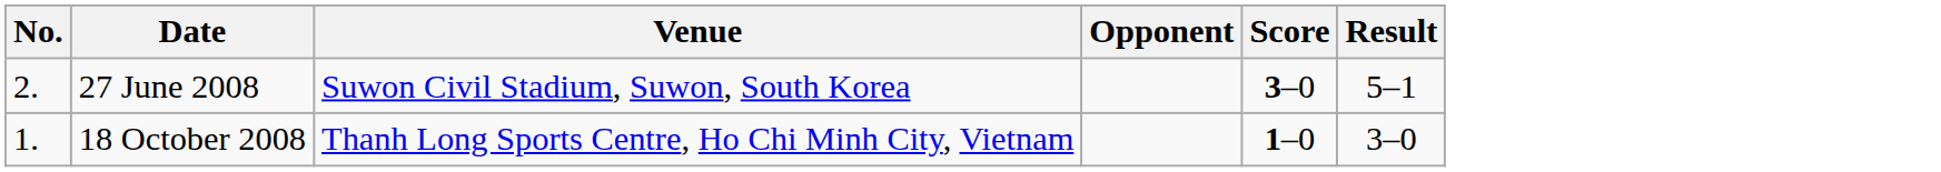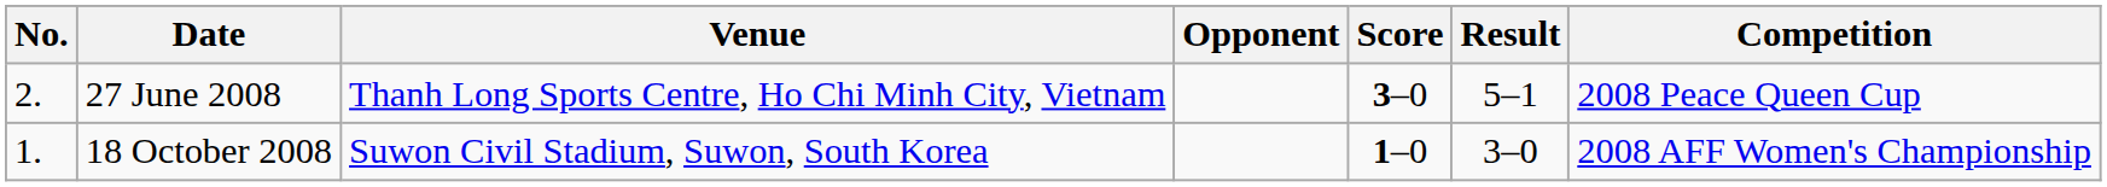+ column: Competition | 2008 Peace Queen Cup | 2008 AFF Women's Championship
27 June 2008 | Venue: Suwon Civil Stadium, Suwon, South Korea -> Thanh Long Sports Centre, Ho Chi Minh City, Vietnam
18 October 2008 | Venue: Thanh Long Sports Centre, Ho Chi Minh City, Vietnam -> Suwon Civil Stadium, Suwon, South Korea
